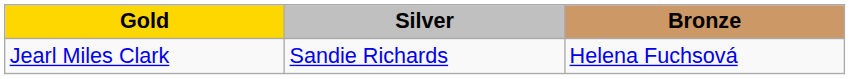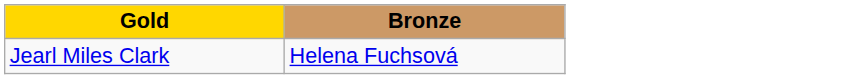- column: Silver | Sandie Richards
